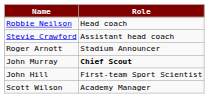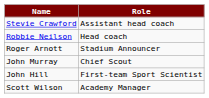rows swapped: Robbie Neilson <-> Stevie Crawford
John Murray | Role: bold -> normal
